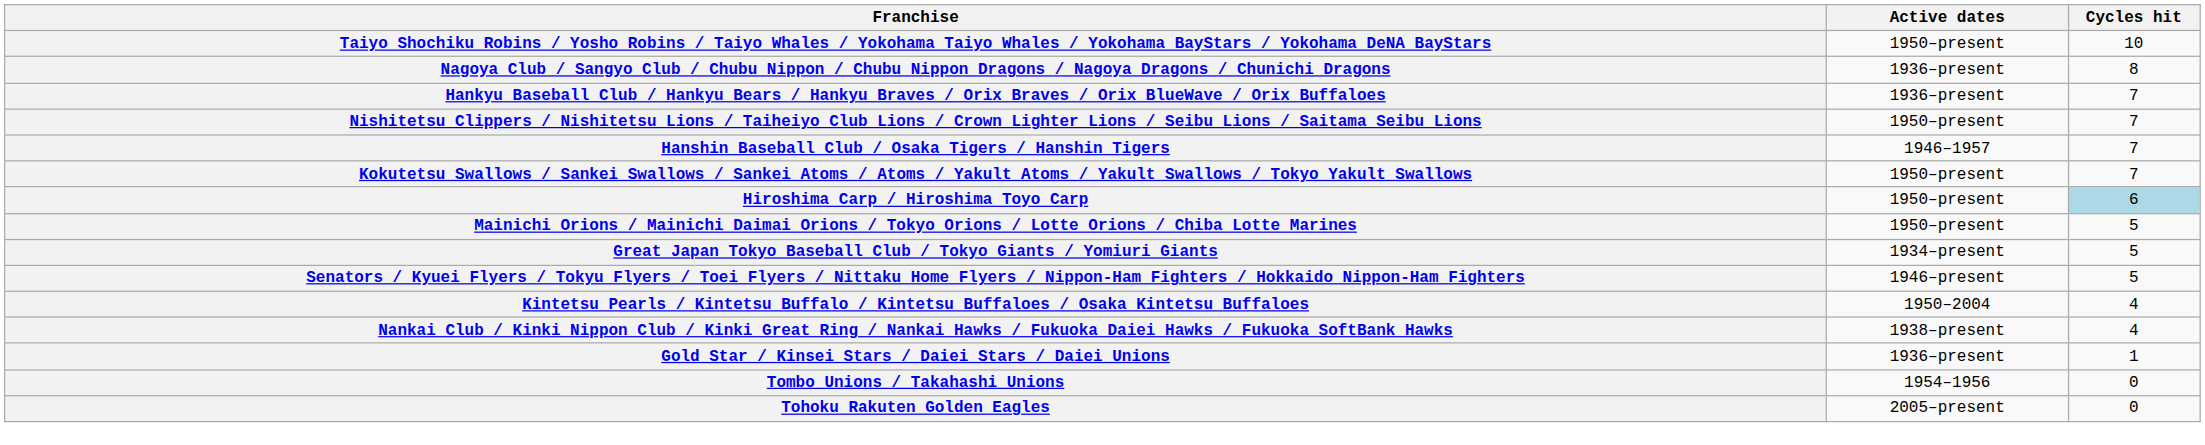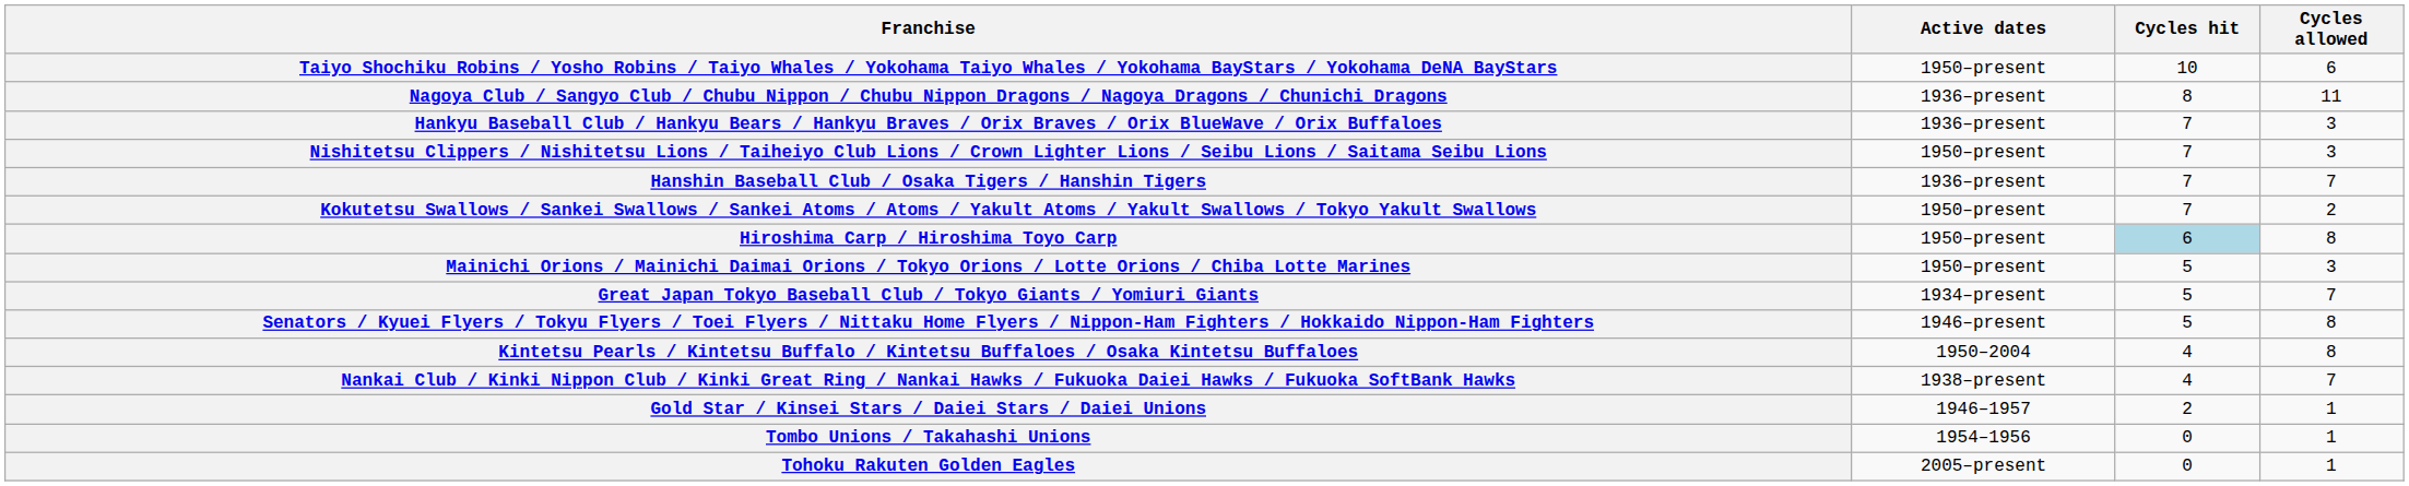+ column: Cycles allowed | 6 | 11 | 3 | 3 | 7 | 2 | 8 | 3 | 7 | 8 | 8 | 7 | 1 | 1 | 1
Hanshin Baseball Club / Osaka Tigers / Hanshin Tigers | Active dates: 1946–1957 -> 1936–present
Gold Star / Kinsei Stars / Daiei Stars / Daiei Unions | Active dates: 1936–present -> 1946–1957
Gold Star / Kinsei Stars / Daiei Stars / Daiei Unions | Cycles hit: 1 -> 2
